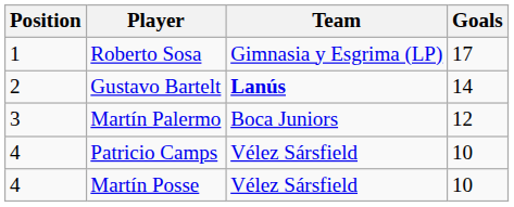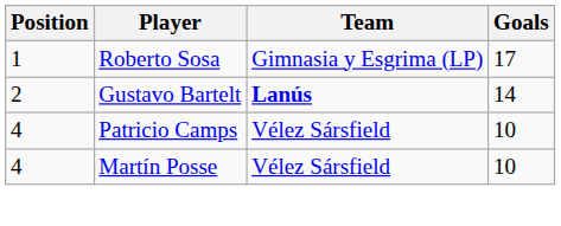- row: 3 | Martín Palermo | Boca Juniors | 12
